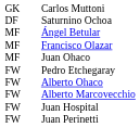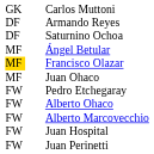+ row: DF | Armando Reyes
Francisco Olazar | column 1: no background -> gold background
